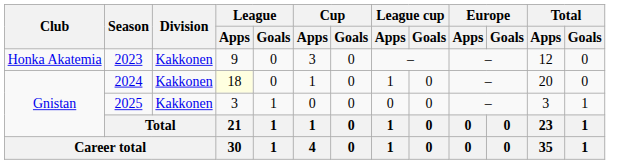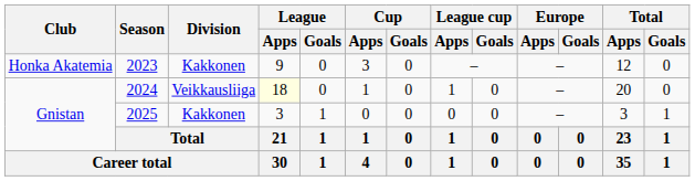2024 | Division: Kakkonen -> Veikkausliiga
